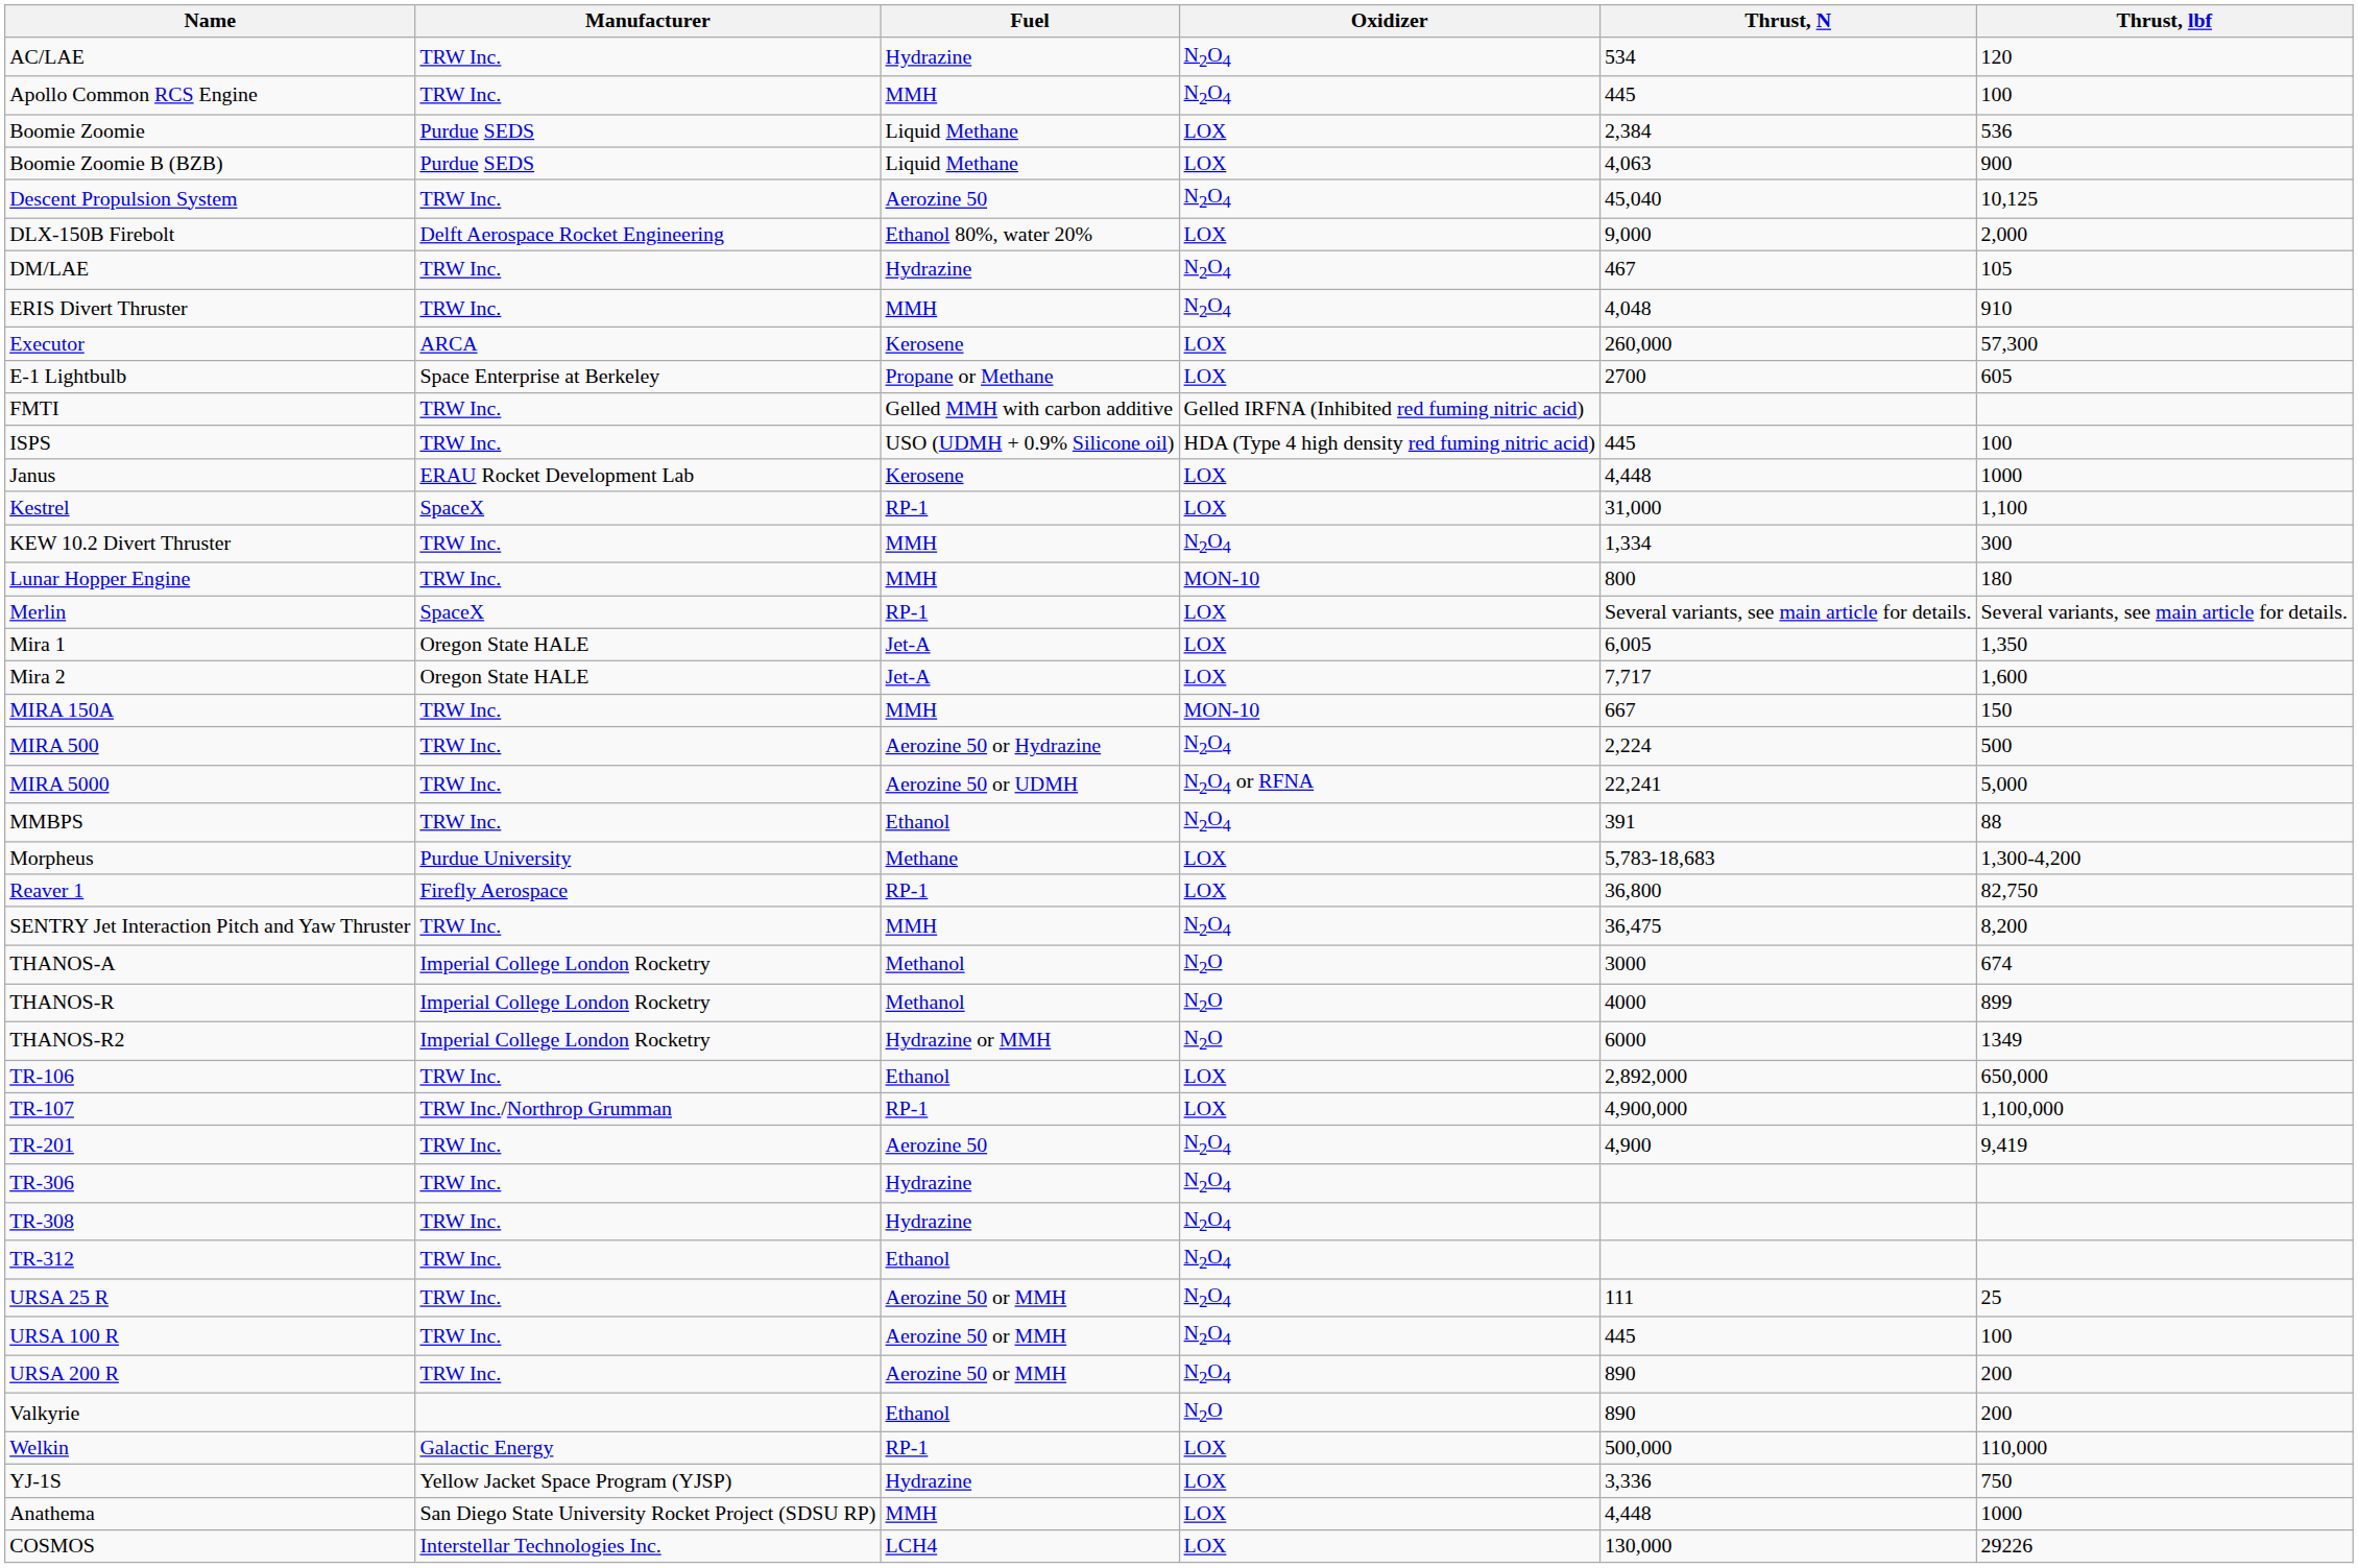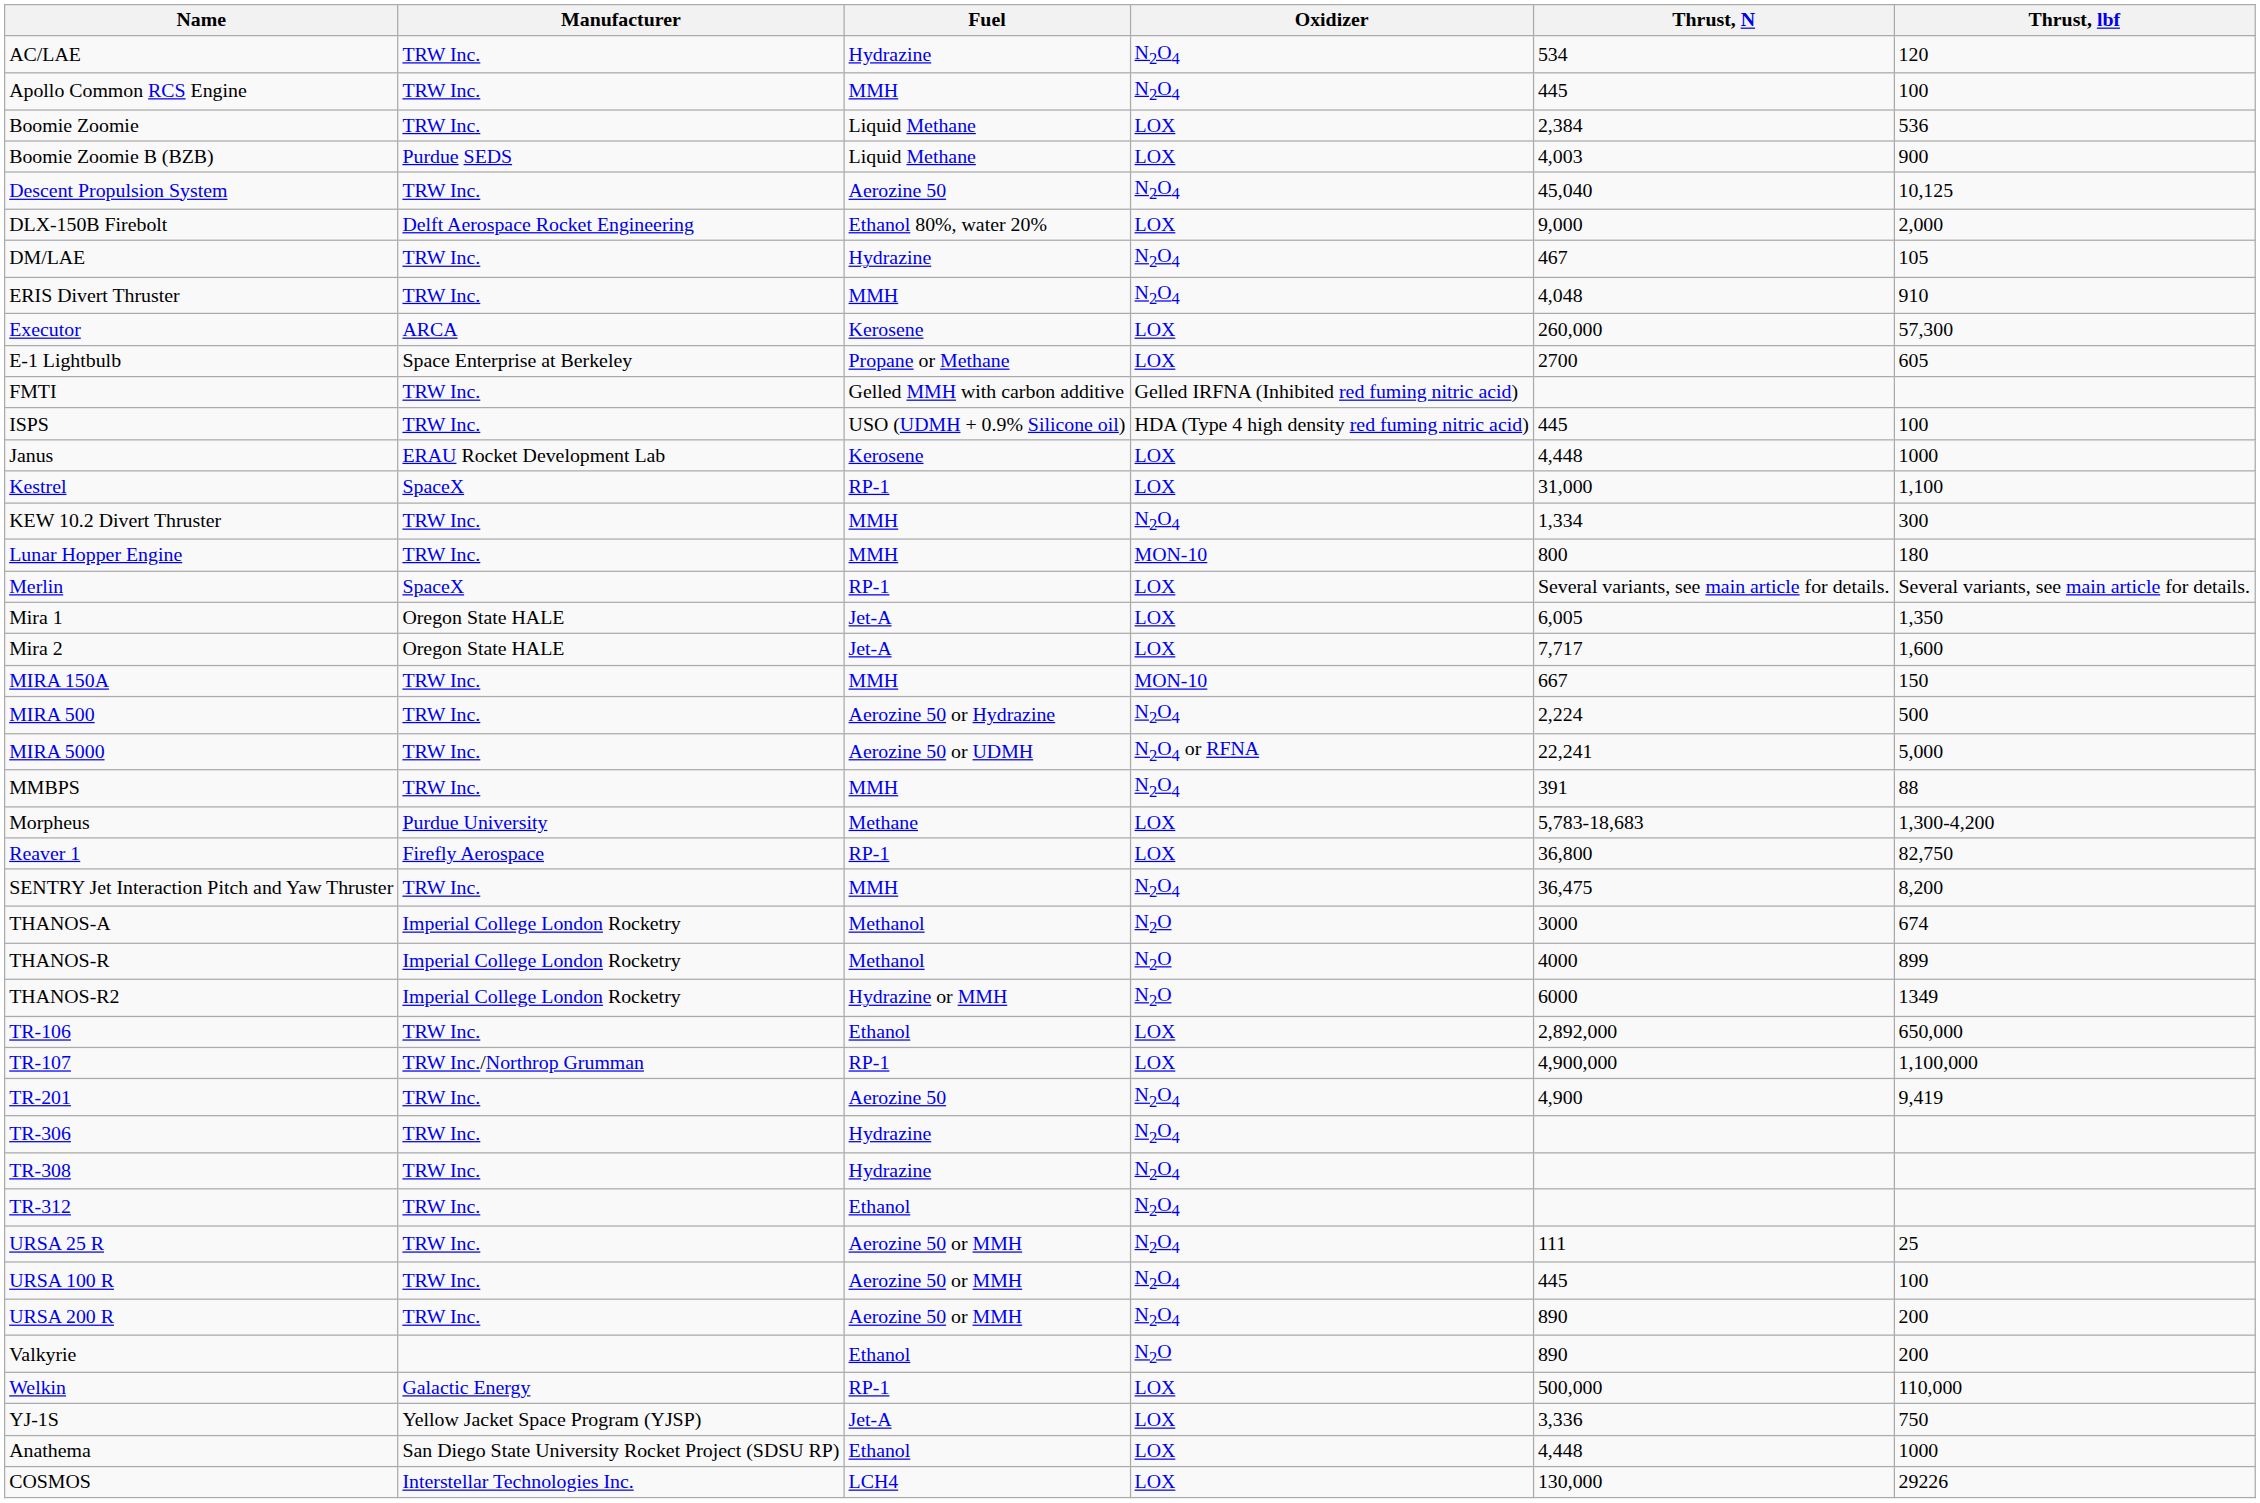Boomie Zoomie | Manufacturer: Purdue SEDS -> TRW Inc.
Boomie Zoomie B (BZB) | Thrust, N: 4,063 -> 4,003
MMBPS | Fuel: Ethanol -> MMH
YJ-1S | Fuel: Hydrazine -> Jet-A
Anathema | Fuel: MMH -> Ethanol
